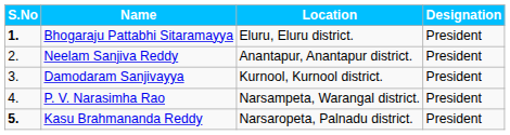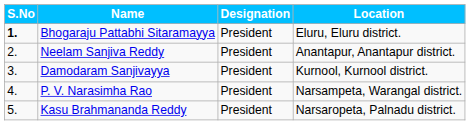columns swapped: Designation <-> Location
Kasu Brahmananda Reddy | S.No: bold -> normal
